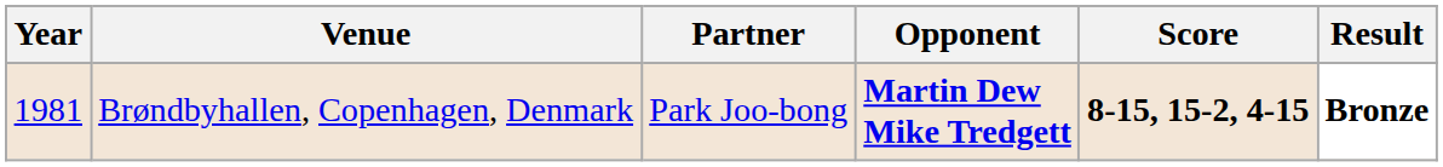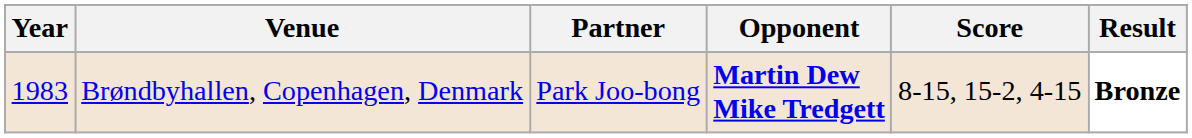Brøndbyhallen, Copenhagen, Denmark | Year: 1981 -> 1983
Brøndbyhallen, Copenhagen, Denmark | Score: bold -> normal
